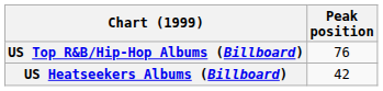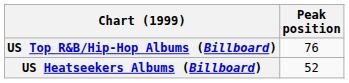US Heatseekers Albums (Billboard) | Peak position: 42 -> 52
